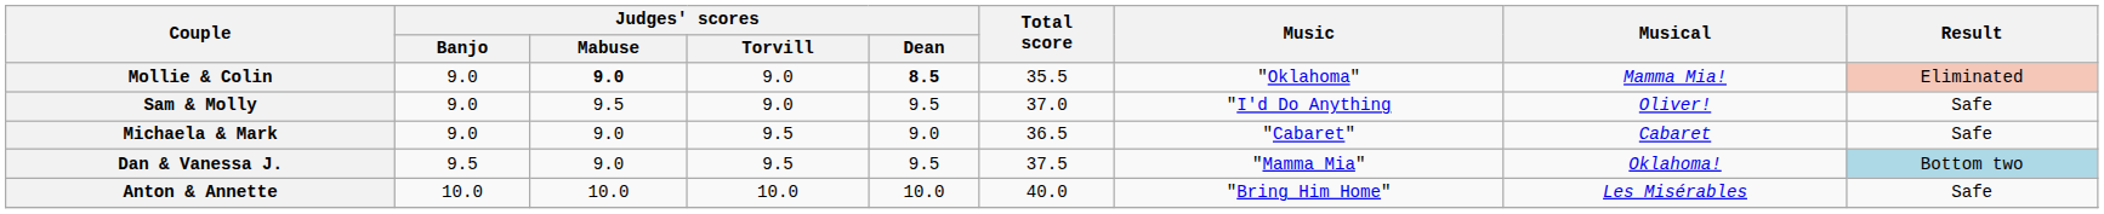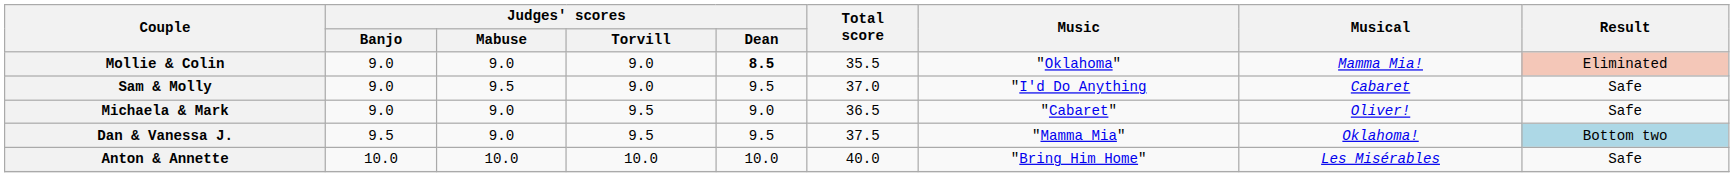Mollie & Colin | Judges' scores / Mabuse: bold -> normal
Sam & Molly | Musical: Oliver! -> Cabaret
Michaela & Mark | Musical: Cabaret -> Oliver!
